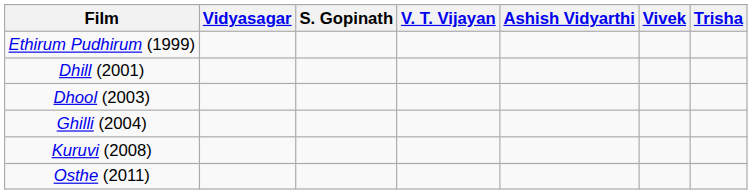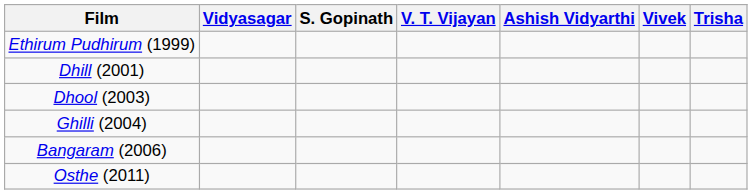+ row: Bangaram (2006)
- row: Kuruvi (2008)
